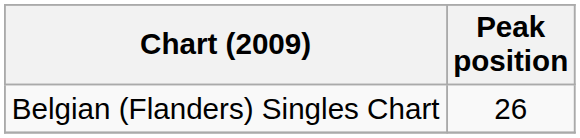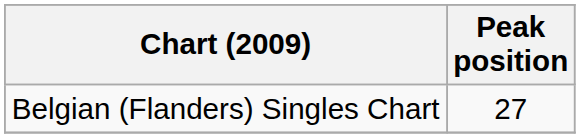Belgian (Flanders) Singles Chart | Peak position: 26 -> 27
